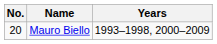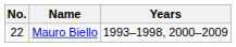Mauro Biello | No.: 20 -> 22
